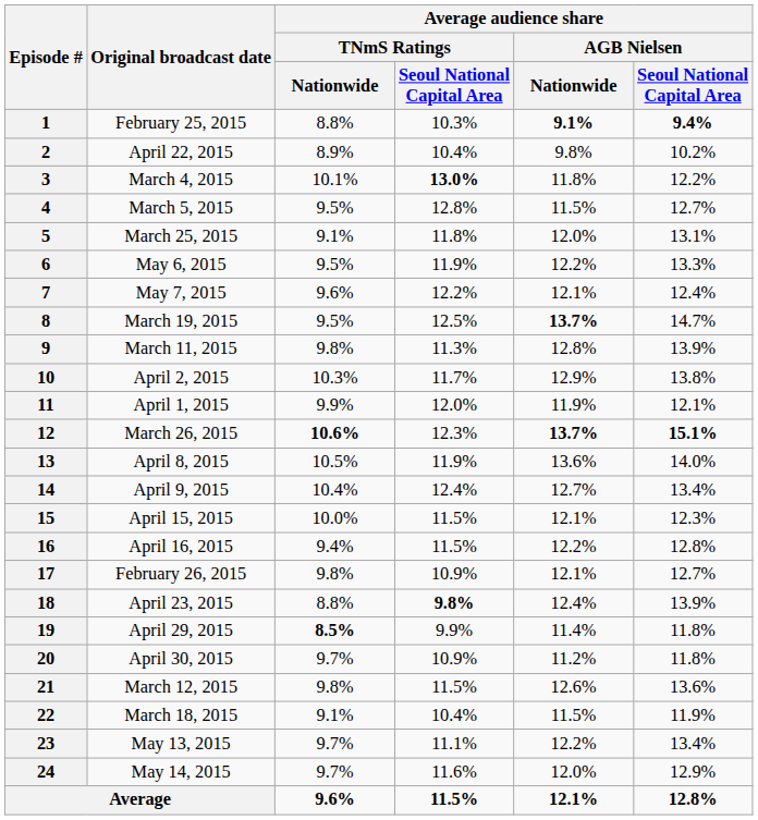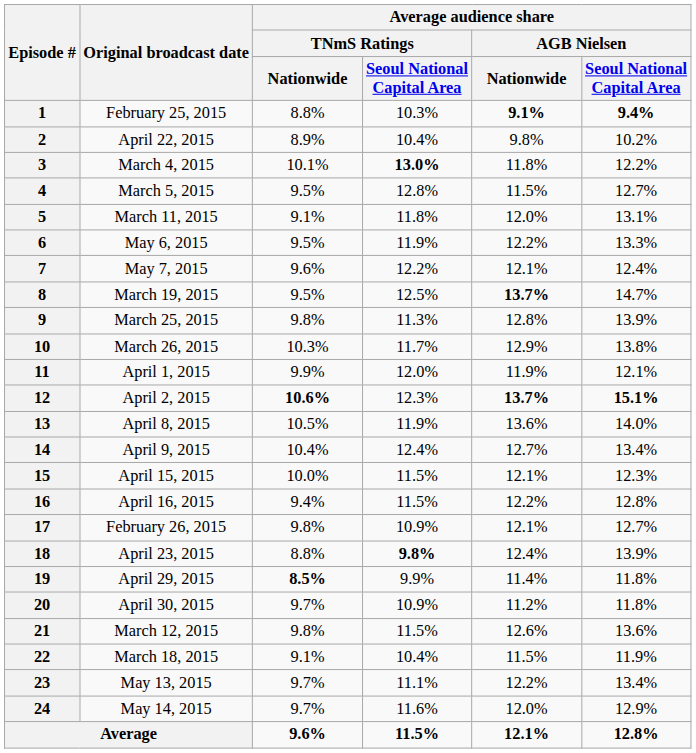5 | Original broadcast date: March 25, 2015 -> March 11, 2015
9 | Original broadcast date: March 11, 2015 -> March 25, 2015
10 | Original broadcast date: April 2, 2015 -> March 26, 2015
12 | Original broadcast date: March 26, 2015 -> April 2, 2015
